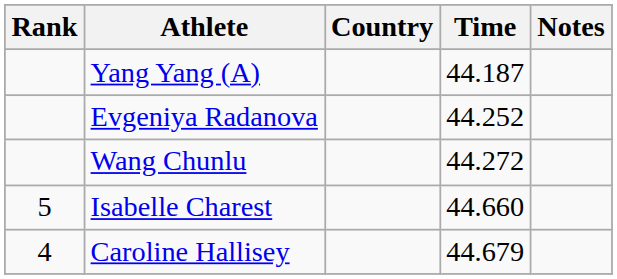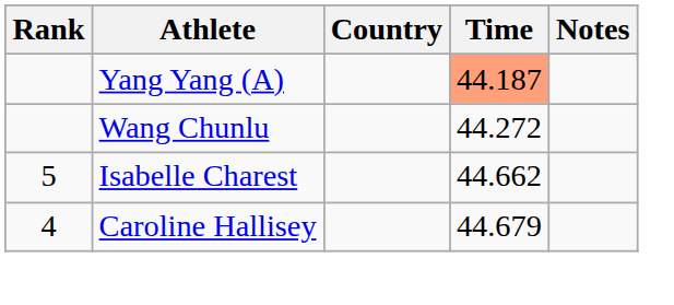Yang Yang (A) | Time: no background -> lightsalmon background
- row: Evgeniya Radanova | 44.252
Isabelle Charest | Time: 44.660 -> 44.662
